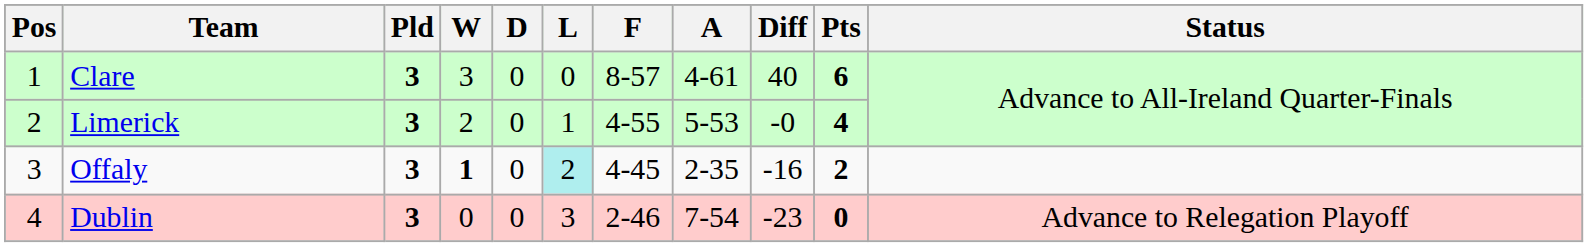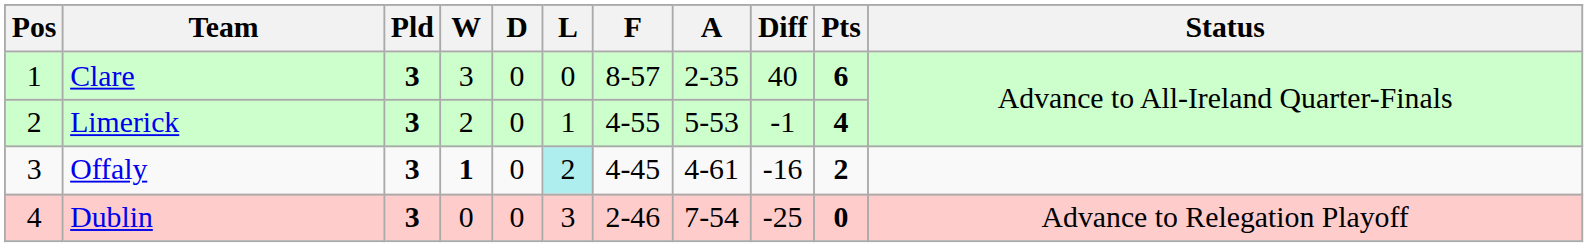Clare | A: 4-61 -> 2-35
Limerick | Diff: -0 -> -1
Offaly | A: 2-35 -> 4-61
Dublin | Diff: -23 -> -25
